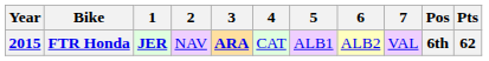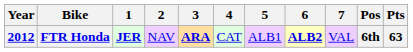FTR Honda | Year: 2015 -> 2012
FTR Honda | 6: normal -> bold
FTR Honda | Pts: 62 -> 63
